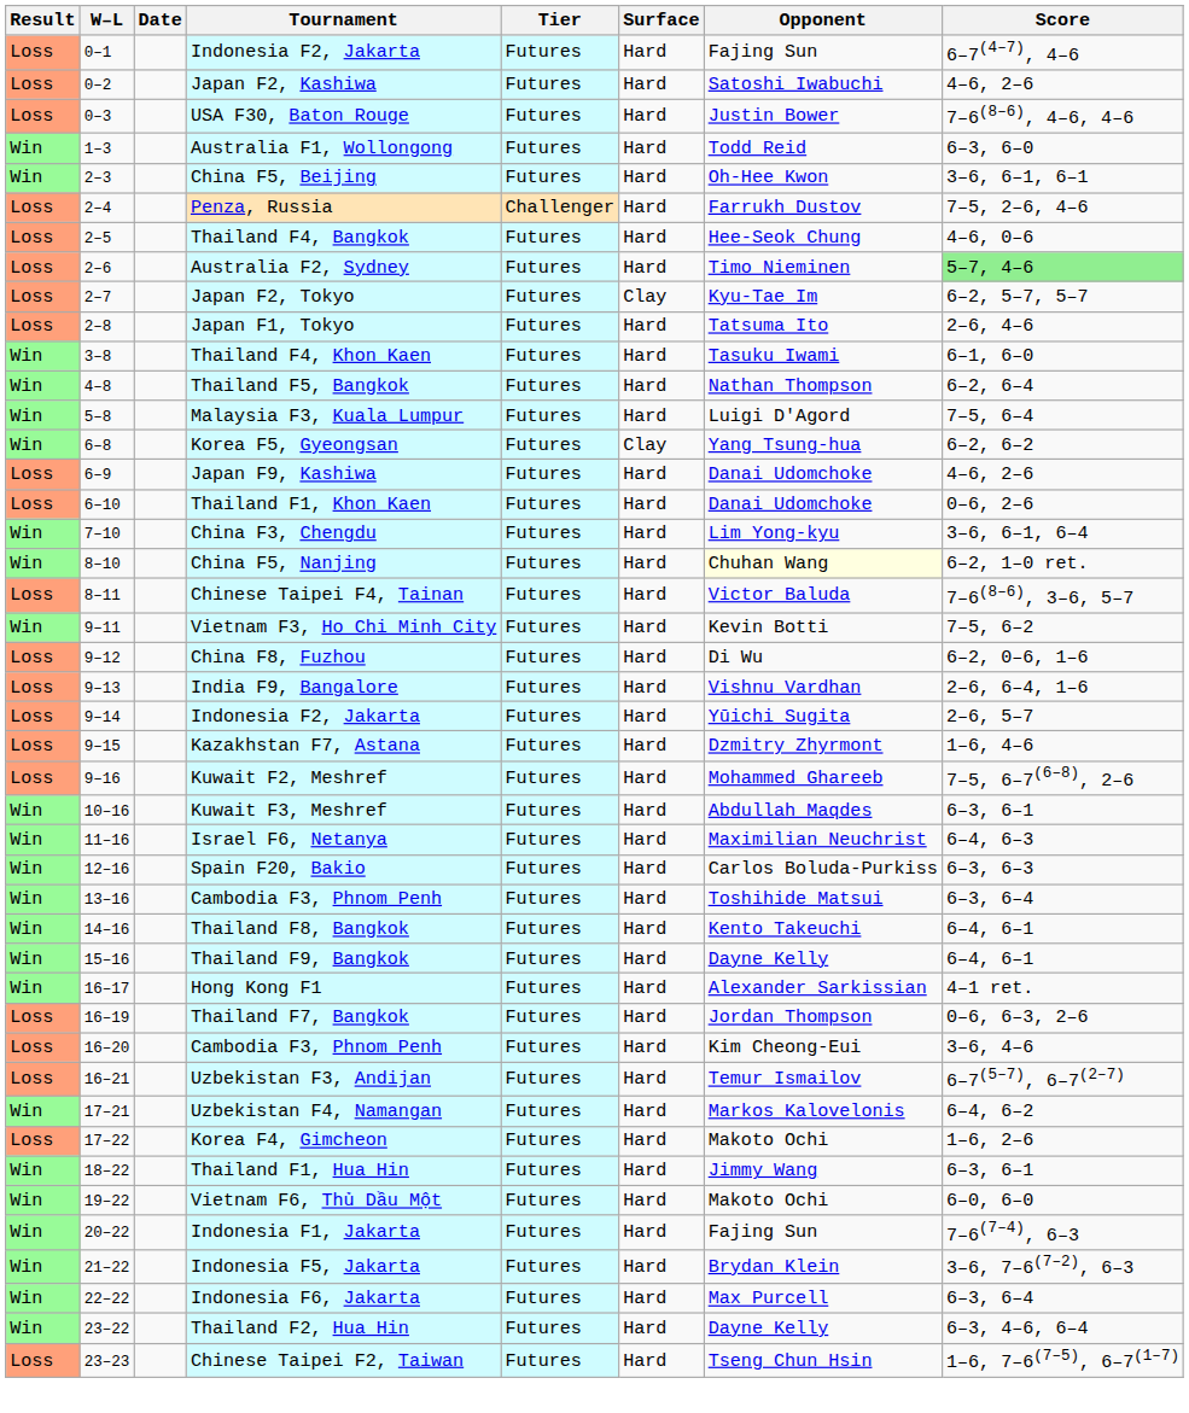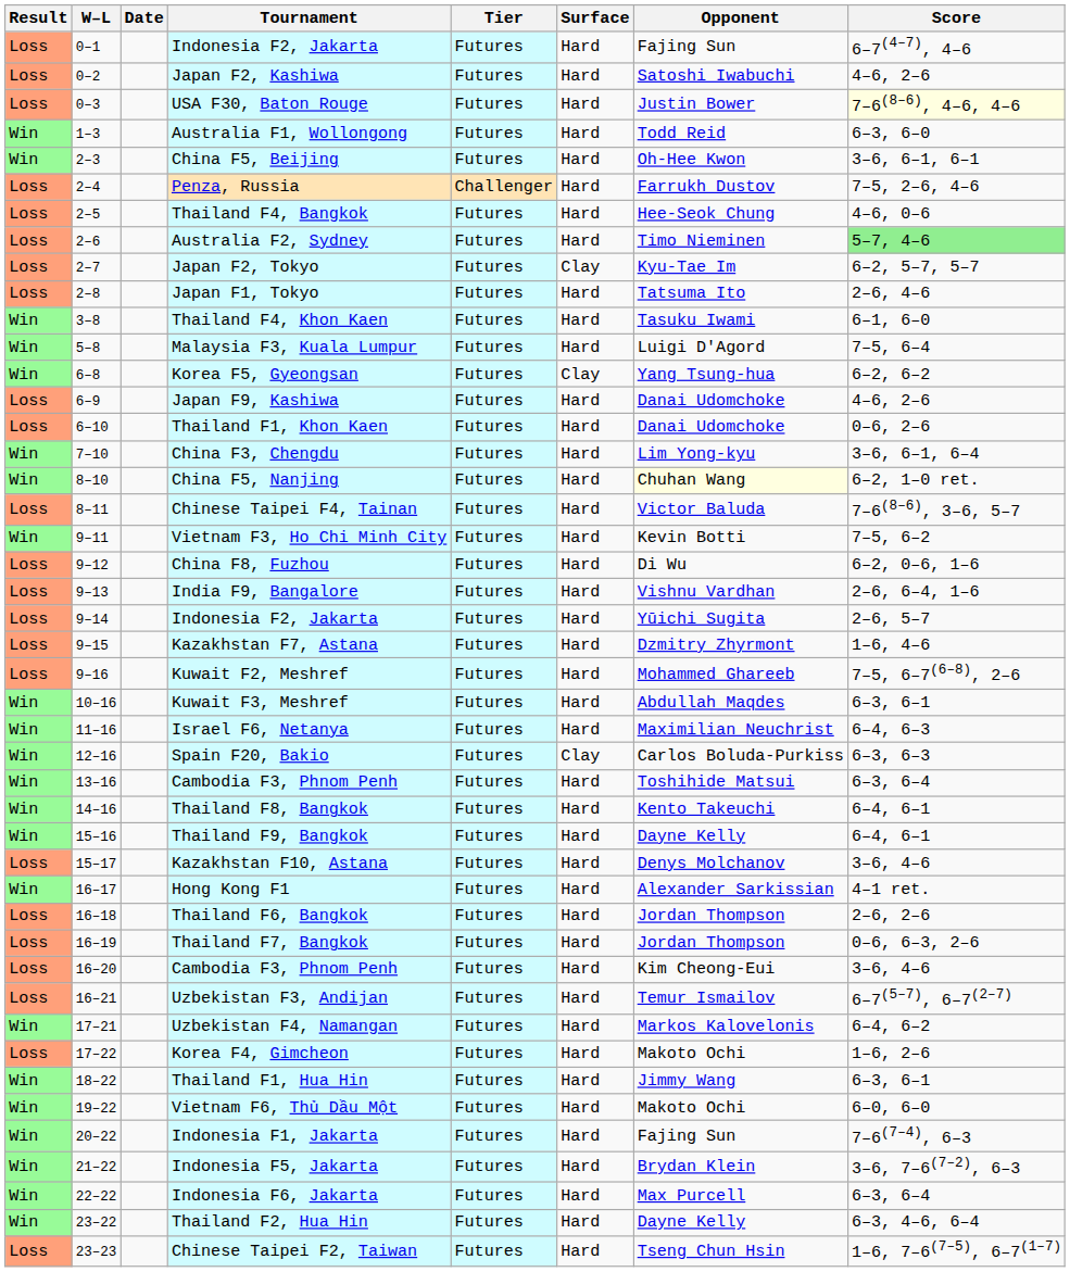USA F30, Baton Rouge | Score: no background -> lightyellow background
- row: Win | 4–8 | Thailand F5, Bangkok | Futures | Hard | Nathan Thompson | 6–2, 6–4
Spain F20, Bakio | Surface: Hard -> Clay
+ row: Loss | 15–17 | Kazakhstan F10, Astana | Futures | Hard | Denys Molchanov | 3–6, 4–6
+ row: Loss | 16–18 | Thailand F6, Bangkok | Futures | Hard | Jordan Thompson | 2–6, 2–6
